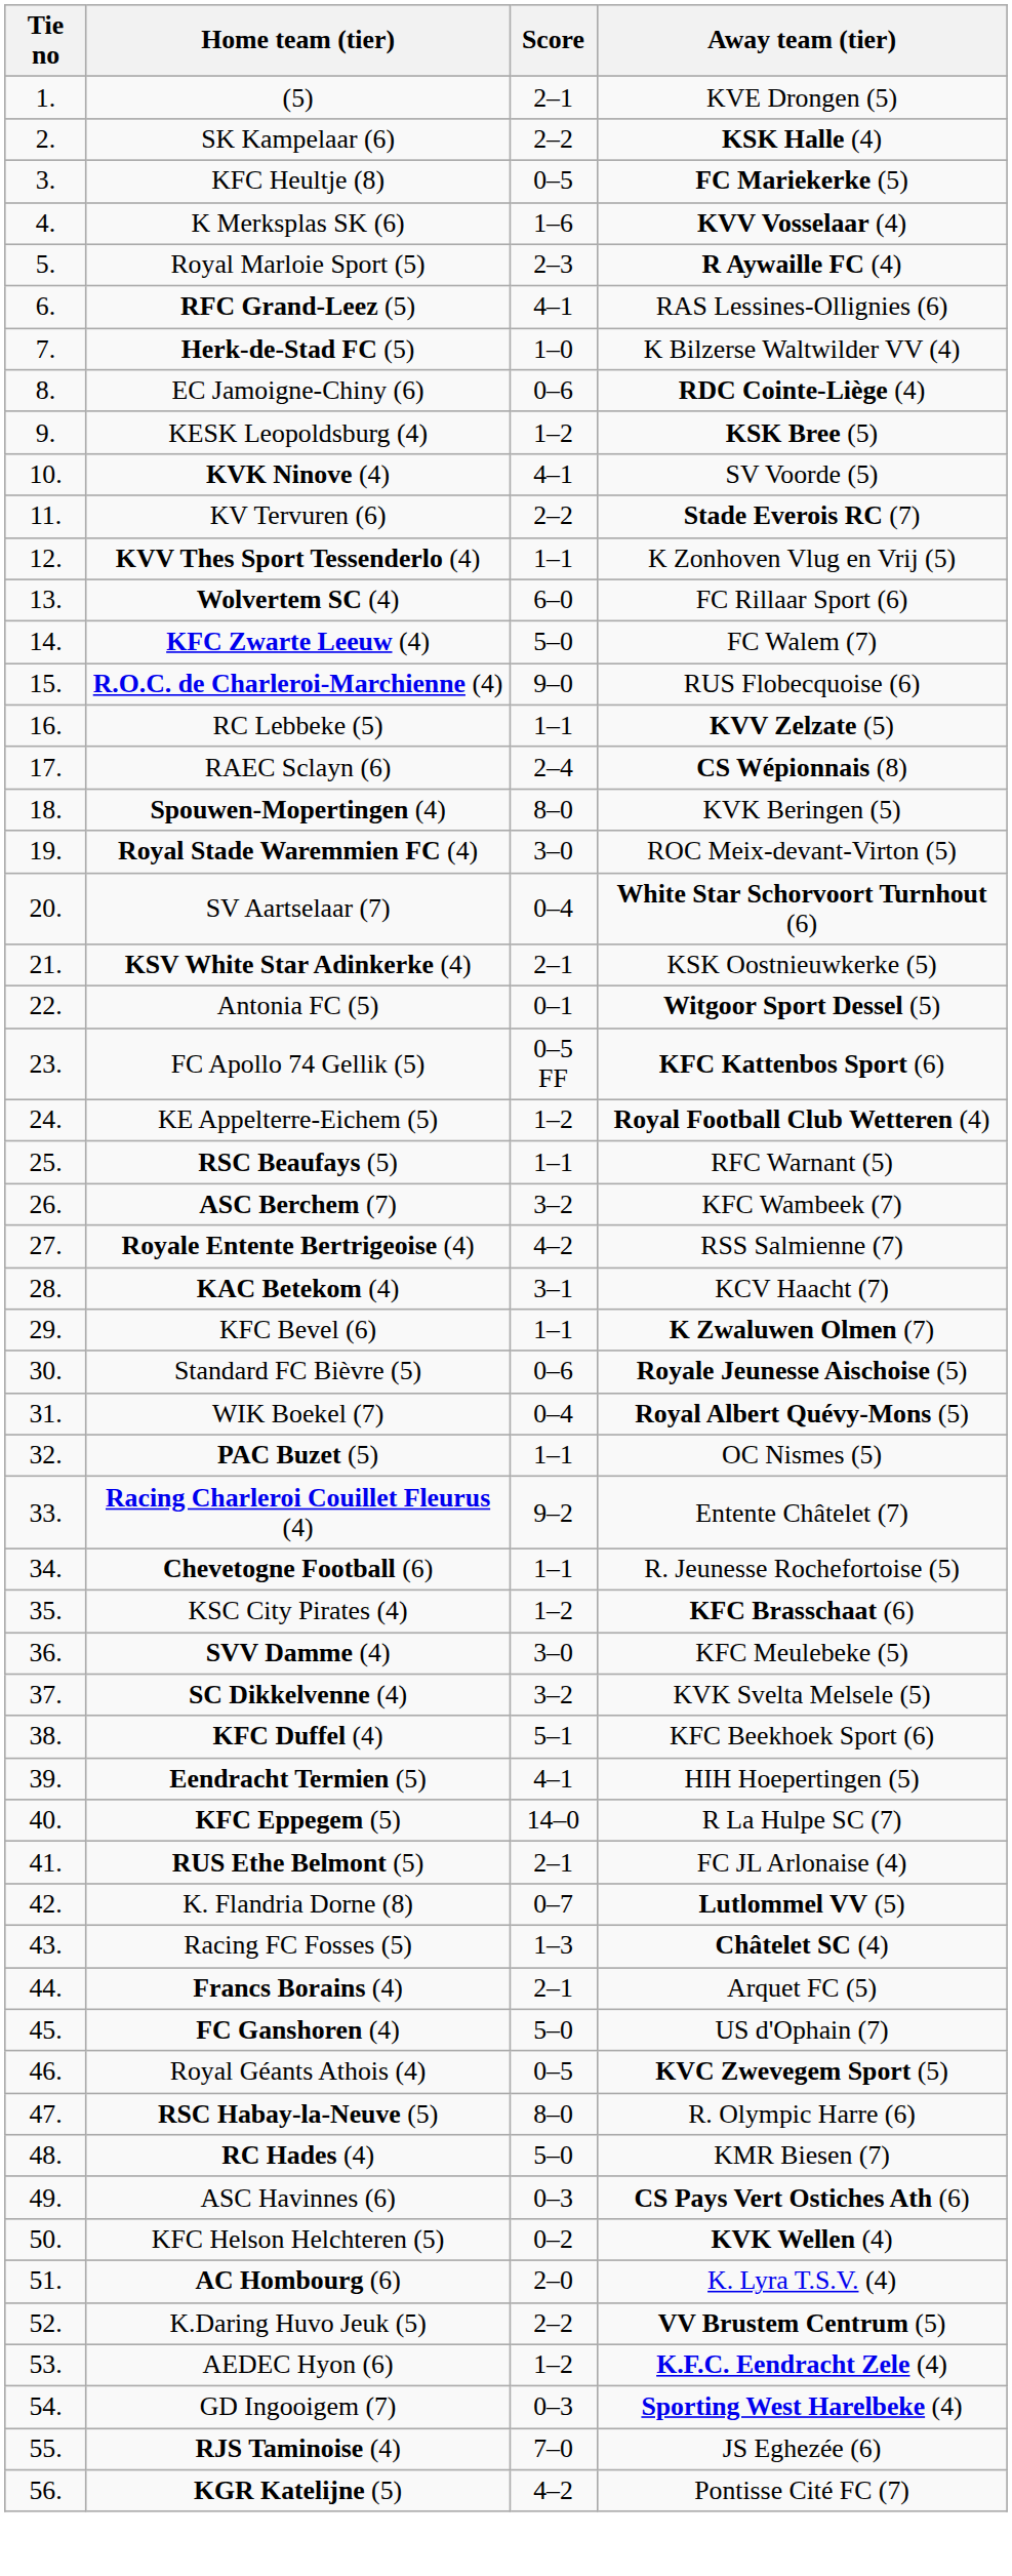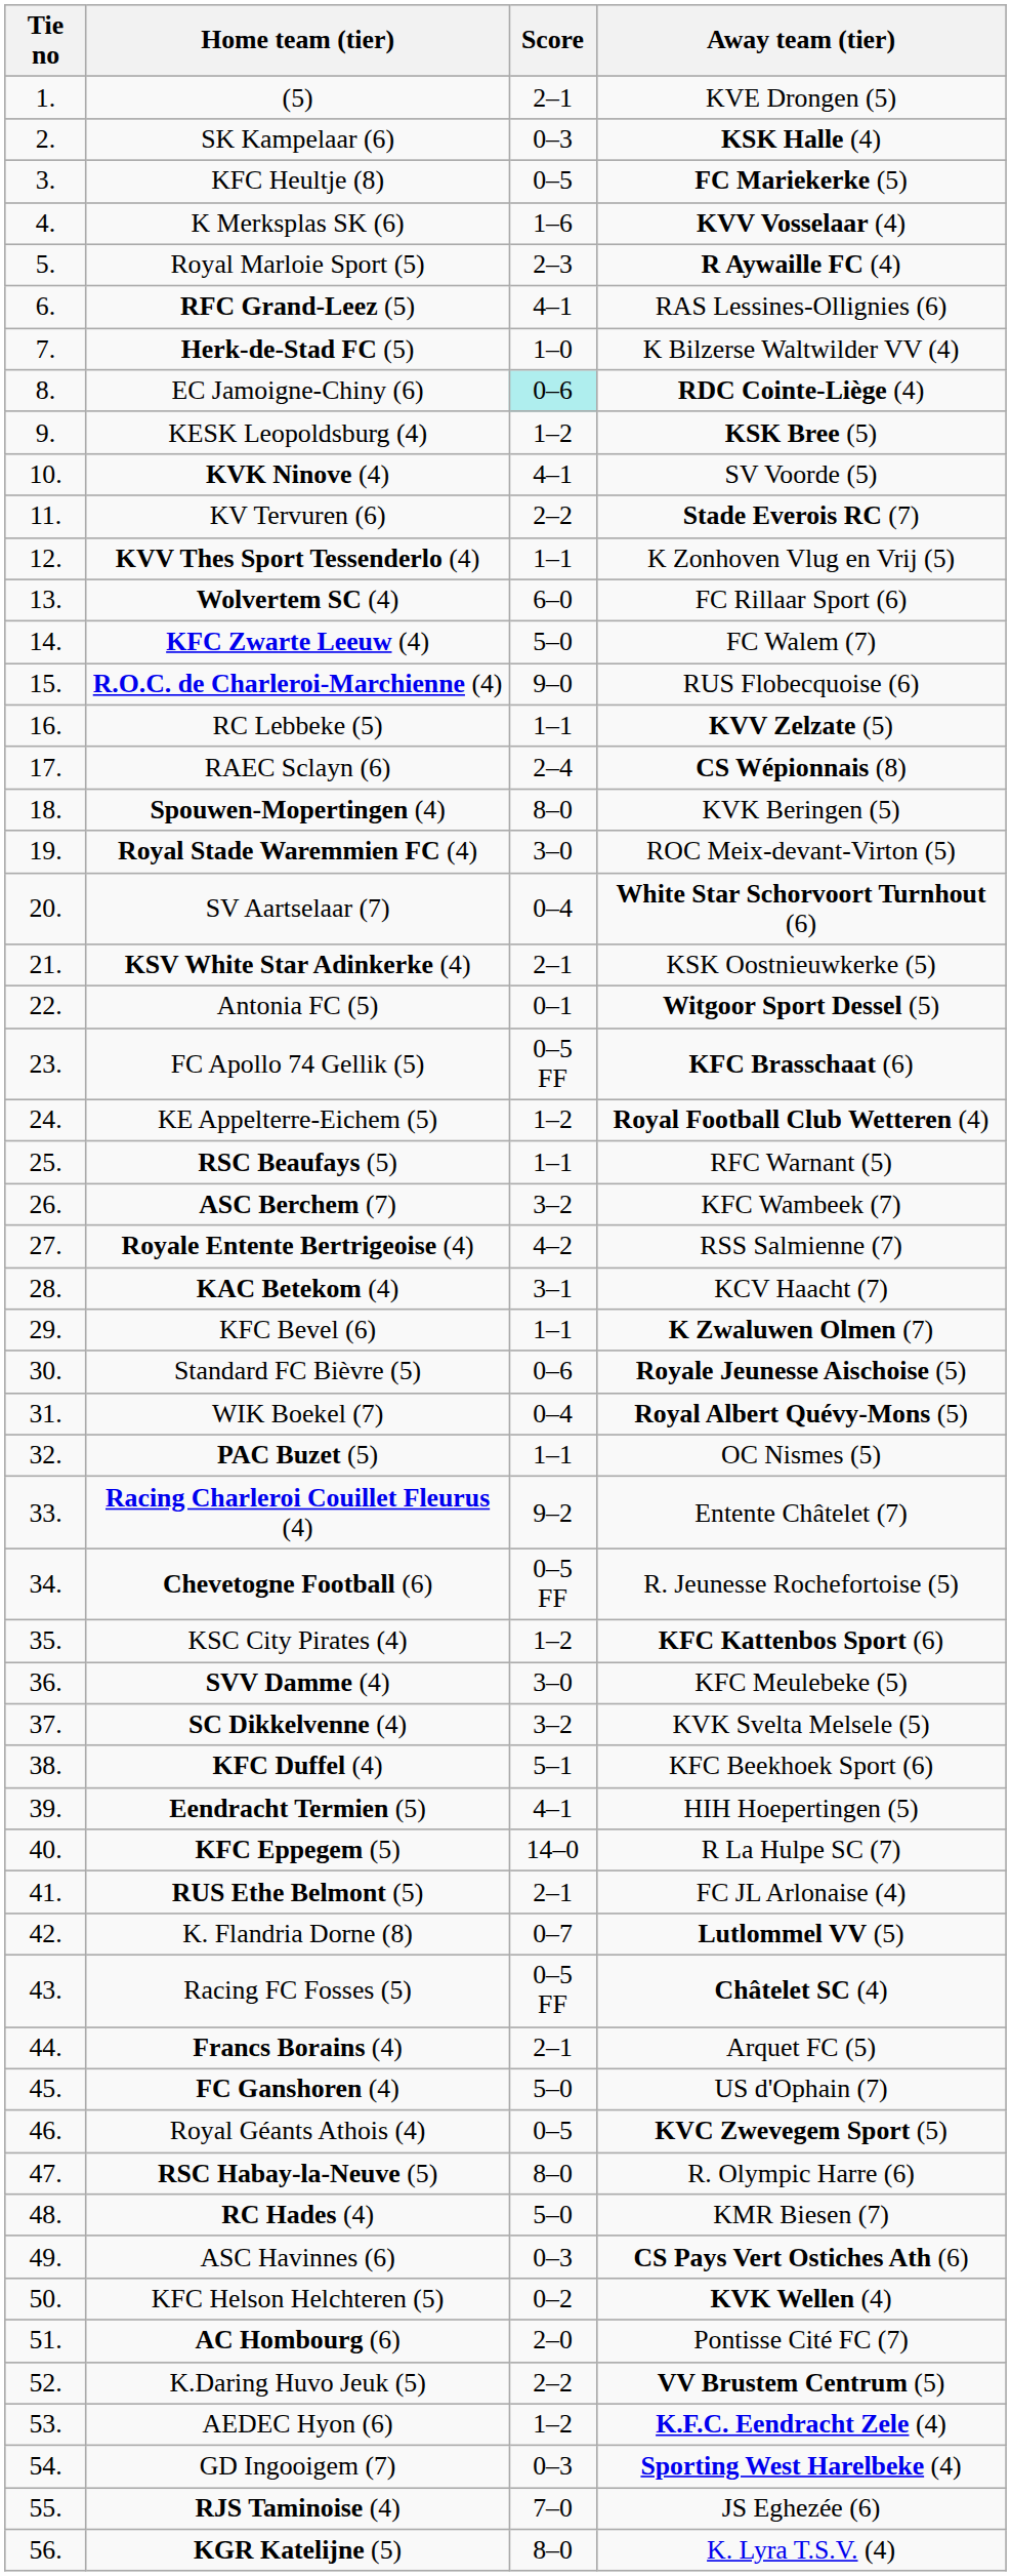SK Kampelaar (6) | Score: 2–2 -> 0–3
EC Jamoigne-Chiny (6) | Score: no background -> paleturquoise background
FC Apollo 74 Gellik (5) | Away team (tier): KFC Kattenbos Sport (6) -> KFC Brasschaat (6)
Chevetogne Football (6) | Score: 1–1 -> 0–5 FF
KSC City Pirates (4) | Away team (tier): KFC Brasschaat (6) -> KFC Kattenbos Sport (6)
Racing FC Fosses (5) | Score: 1–3 -> 0–5 FF
AC Hombourg (6) | Away team (tier): K. Lyra T.S.V. (4) -> Pontisse Cité FC (7)
KGR Katelijne (5) | Score: 4–2 -> 8–0
KGR Katelijne (5) | Away team (tier): Pontisse Cité FC (7) -> K. Lyra T.S.V. (4)
